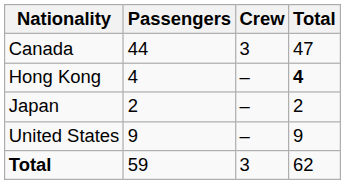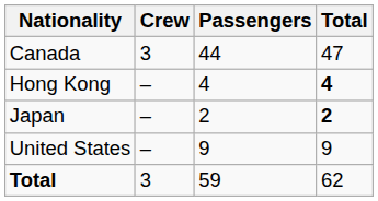columns swapped: Crew <-> Passengers
Japan | Total: normal -> bold
